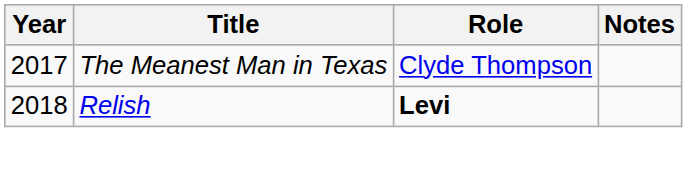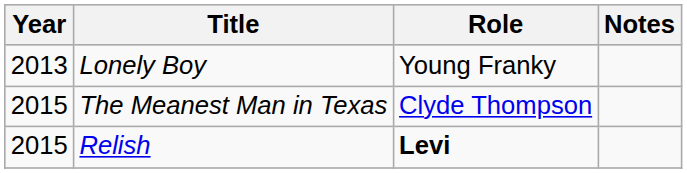+ row: 2013 | Lonely Boy | Young Franky
The Meanest Man in Texas | Year: 2017 -> 2015
Relish | Year: 2018 -> 2015
